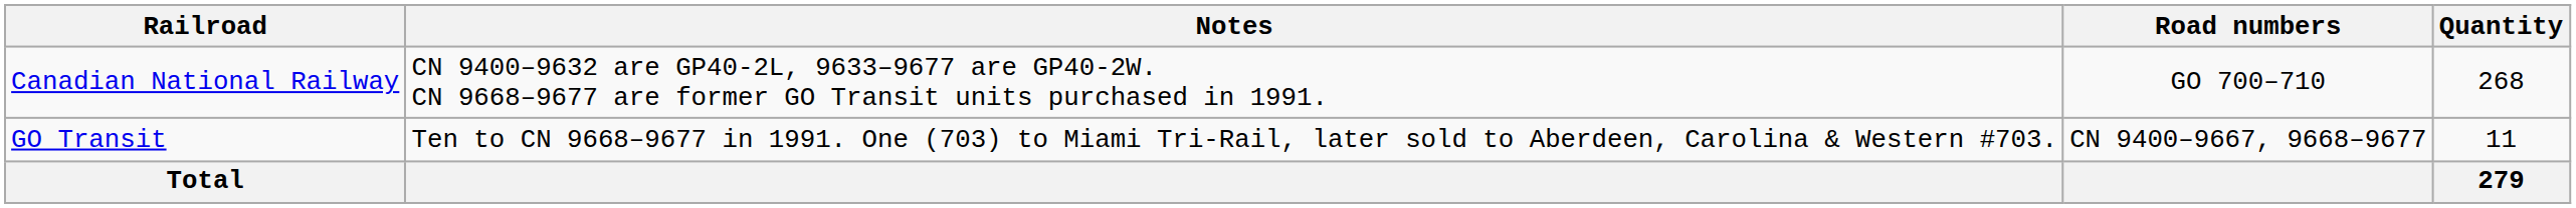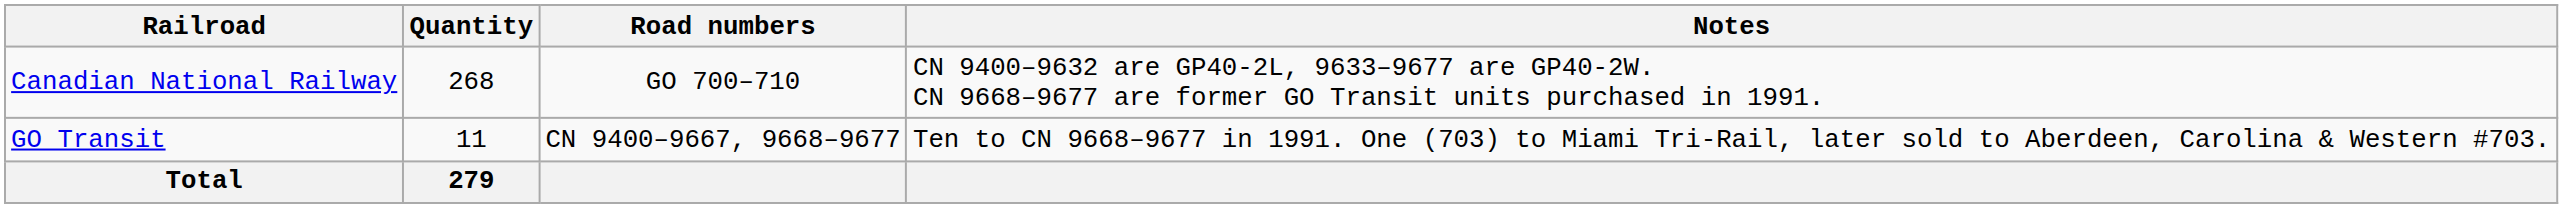columns swapped: Quantity <-> Notes
